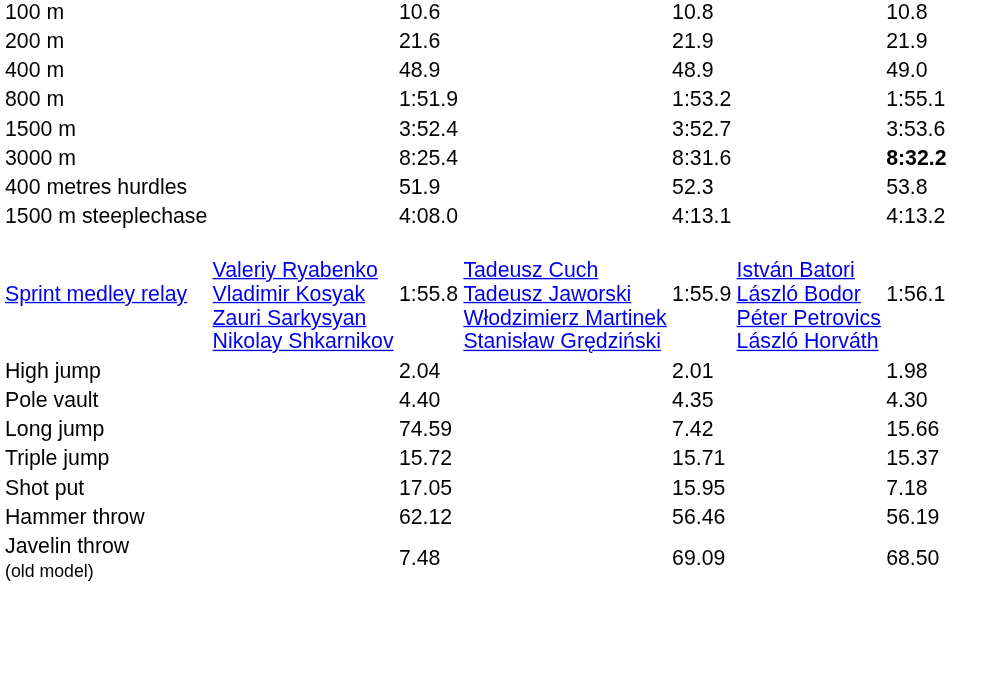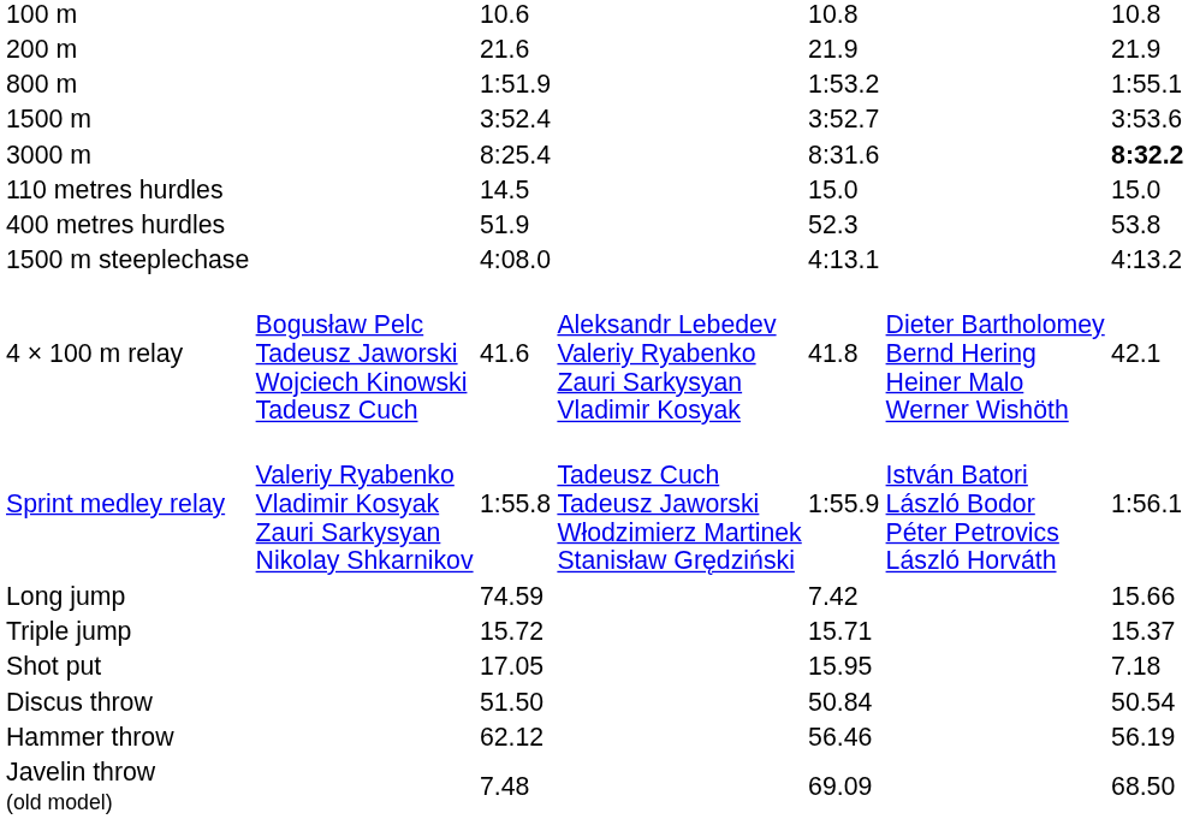- row: 400 m | 48.9 | 48.9 | 49.0
+ row: 110 metres hurdles | 14.5 | 15.0 | 15.0
+ row: 4 × 100 m relay | Bogusław Pelc Tadeusz Jaworski Wojciech Kinowski Tadeusz Cuch | 41.6 | Aleksandr Lebedev Valeriy Ryabenko Zauri Sarkysyan Vladimir Kosyak | 41.8 | Dieter Bartholomey Bernd Hering Heiner Malo Werner Wishöth | 42.1
- row: High jump | 2.04 | 2.01 | 1.98
- row: Pole vault | 4.40 | 4.35 | 4.30
+ row: Discus throw | 51.50 | 50.84 | 50.54
